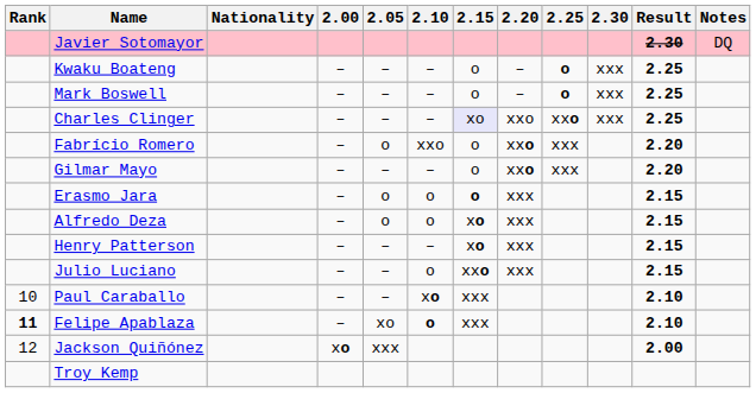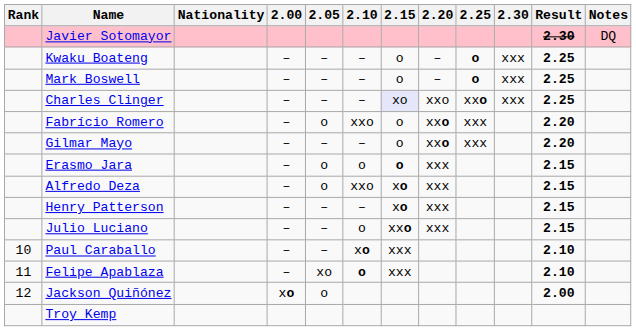Alfredo Deza | 2.10: o -> xxo
Felipe Apablaza | Rank: bold -> normal
Jackson Quiñónez | 2.05: xxx -> o
